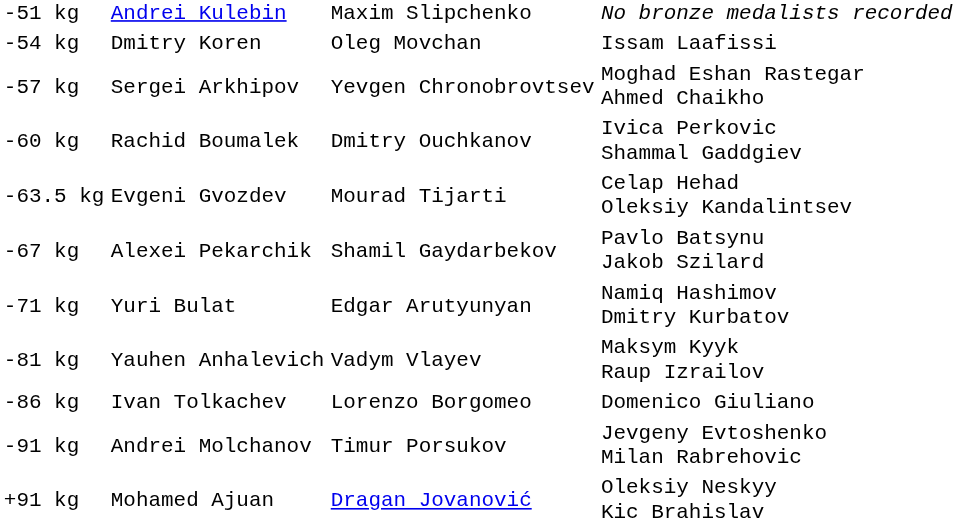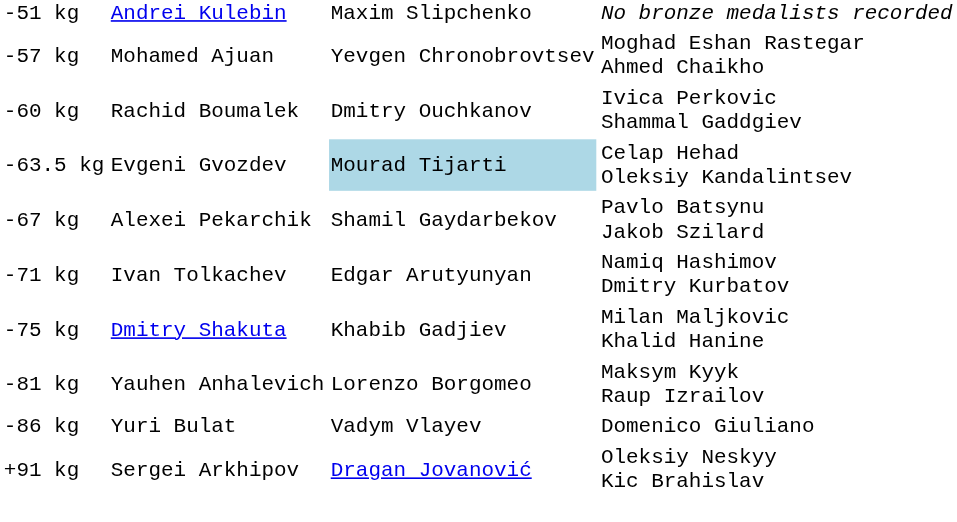- row: -54 kg | Dmitry Koren | Oleg Movchan | Issam Laafissi
-57 kg | column 2: Sergei Arkhipov -> Mohamed Ajuan
-63.5 kg | column 3: no background -> lightblue background
-71 kg | column 2: Yuri Bulat -> Ivan Tolkachev
+ row: -75 kg | Dmitry Shakuta | Khabib Gadjiev | Milan Maljkovic Khalid Hanine
-81 kg | column 3: Vadym Vlayev -> Lorenzo Borgomeo
-86 kg | column 2: Ivan Tolkachev -> Yuri Bulat
-86 kg | column 3: Lorenzo Borgomeo -> Vadym Vlayev
- row: -91 kg | Andrei Molchanov | Timur Porsukov | Jevgeny Evtoshenko Milan Rabrehovic
+91 kg | column 2: Mohamed Ajuan -> Sergei Arkhipov
